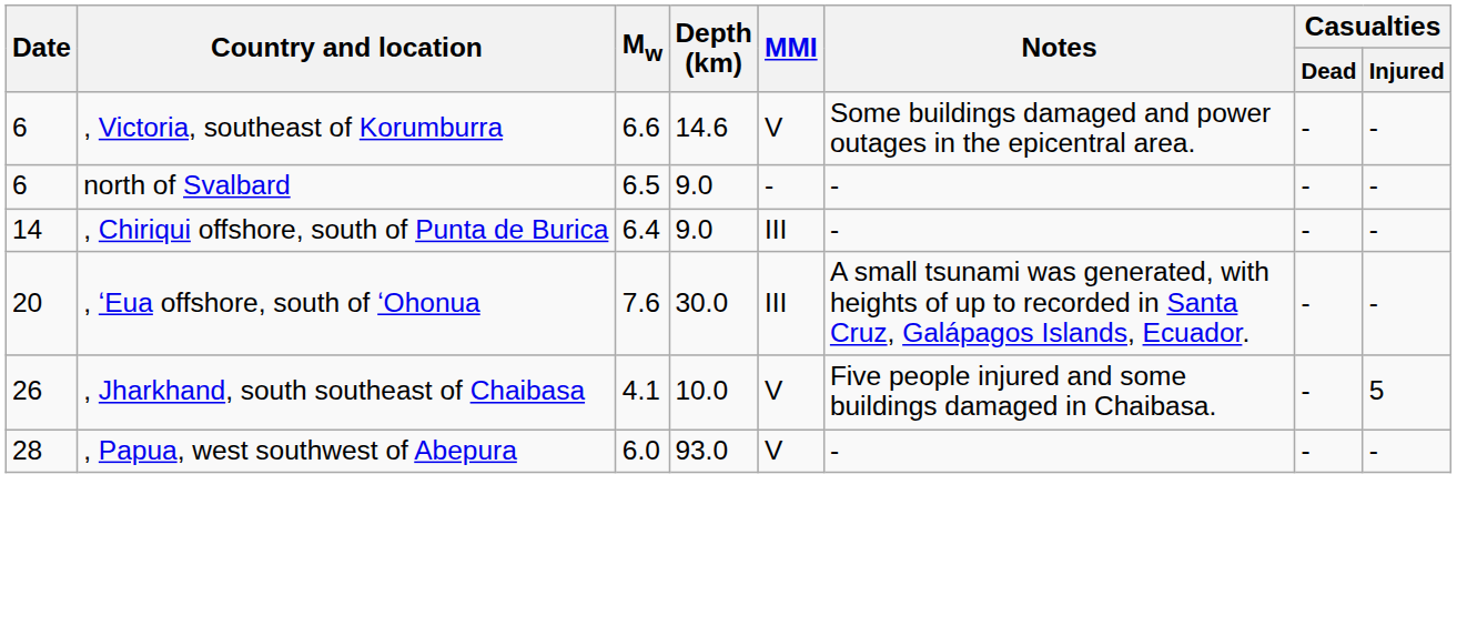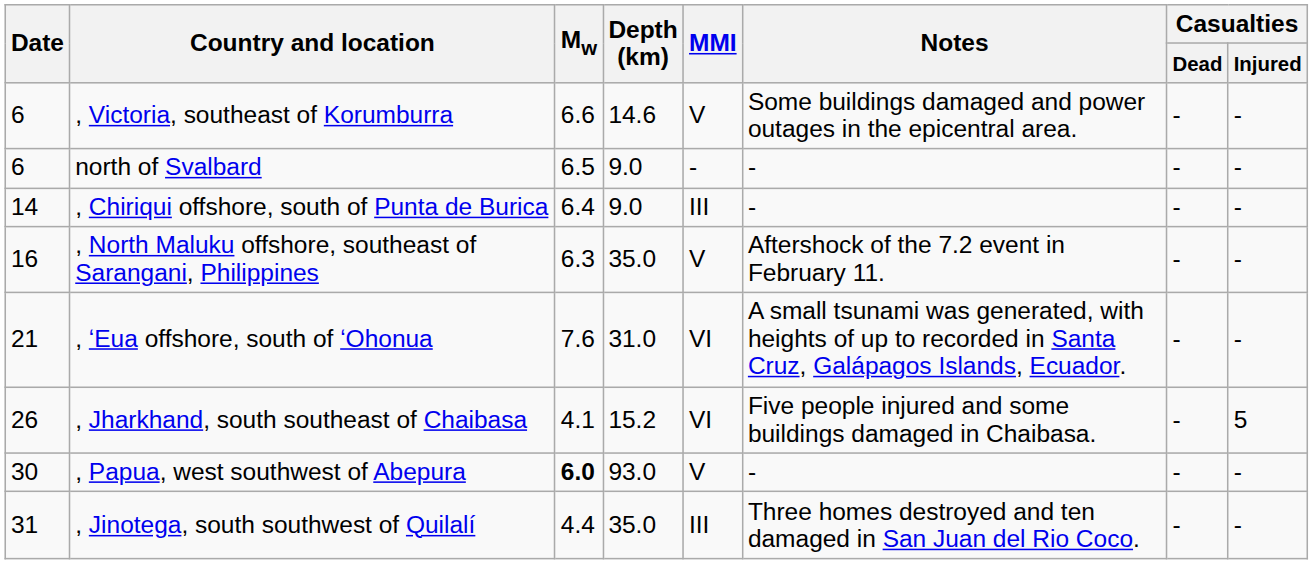+ row: 16 | , North Maluku offshore, southeast of Sarangani, Philippines | 6.3 | 35.0 | V | Aftershock of the 7.2 event in February 11. | - | -
, ʻEua offshore, south of ʻOhonua | Date: 20 -> 21
, ʻEua offshore, south of ʻOhonua | Depth (km): 30.0 -> 31.0
, ʻEua offshore, south of ʻOhonua | MMI: III -> VI
, Jharkhand, south southeast of Chaibasa | Depth (km): 10.0 -> 15.2
, Jharkhand, south southeast of Chaibasa | MMI: V -> VI
, Papua, west southwest of Abepura | Date: 28 -> 30
, Papua, west southwest of Abepura | Mw: normal -> bold
+ row: 31 | , Jinotega, south southwest of Quilalí | 4.4 | 35.0 | III | Three homes destroyed and ten damaged in San Juan del Rio Coco. | - | -
